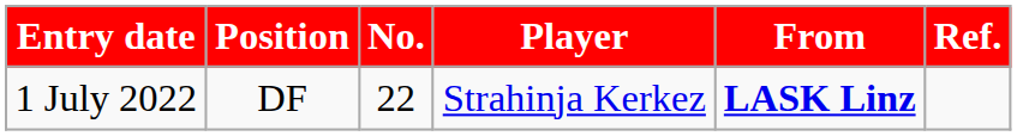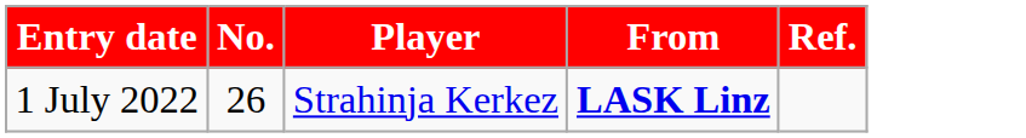- column: Position | DF
1 July 2022 | No.: 22 -> 26
